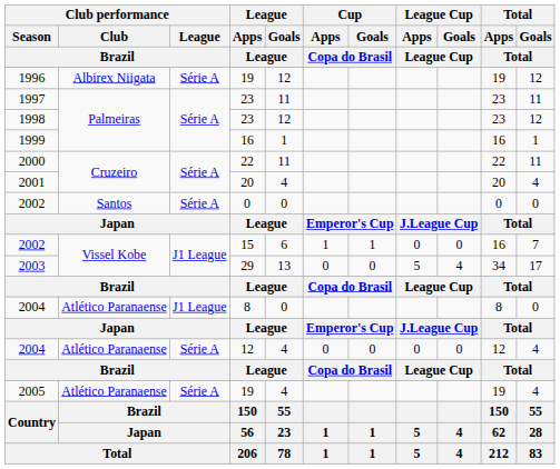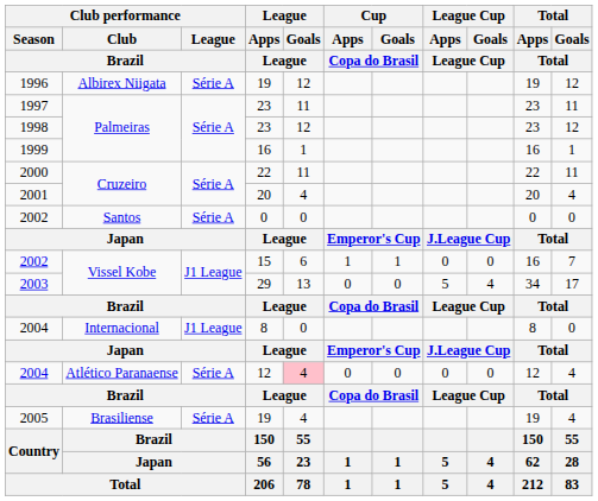2004 / 8 | Club performance / Club / Brazil: Atlético Paranaense -> Internacional
2004 / 12 | League / Goals / League: no background -> pink background
2005 | Club performance / Club / Brazil: Atlético Paranaense -> Brasiliense
